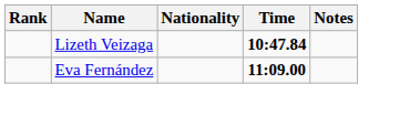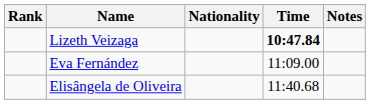Eva Fernández | Time: bold -> normal
+ row: Elisângela de Oliveira | 11:40.68
